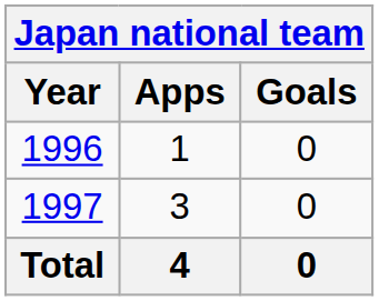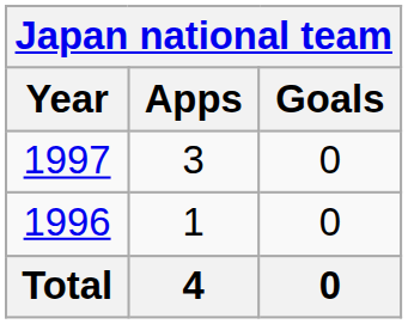rows swapped: 1996 <-> 1997
